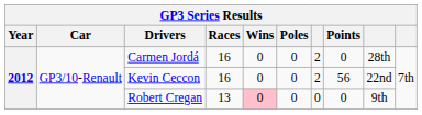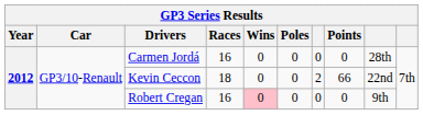Carmen Jordá | column 7: 2 -> 0
Kevin Ceccon | Races: 16 -> 18
Kevin Ceccon | Points: 56 -> 66
Robert Cregan | Races: 13 -> 16
